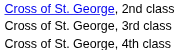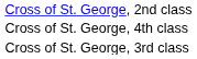rows swapped: Cross of St. George, 3rd class <-> Cross of St. George, 4th class
